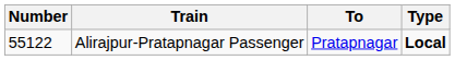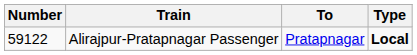Alirajpur-Pratapnagar Passenger | Number: 55122 -> 59122
